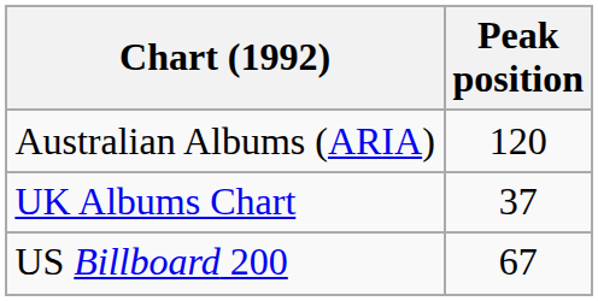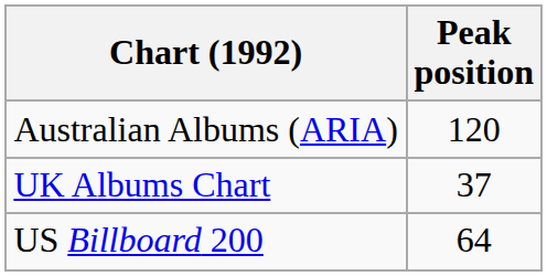US Billboard 200 | Peak position: 67 -> 64
